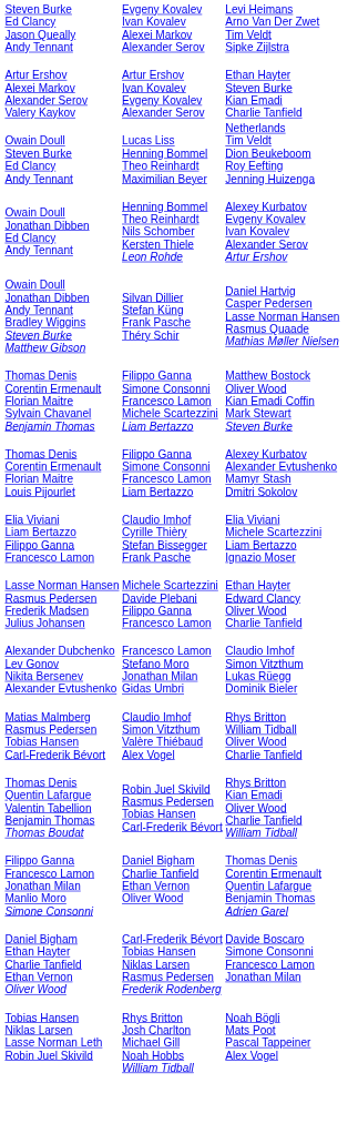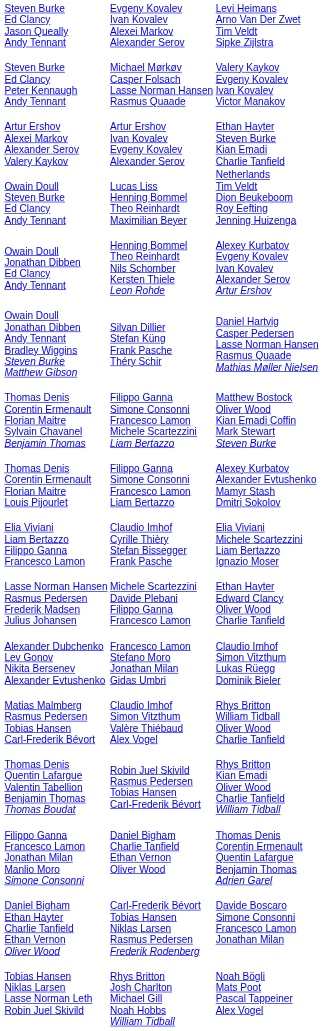+ row: Steven Burke Ed Clancy Peter Kennaugh Andy Tennant | Michael Mørkøv Casper Folsach Lasse Norman Hansen Rasmus Quaade | Valery Kaykov Evgeny Kovalev Ivan Kovalev Victor Manakov
